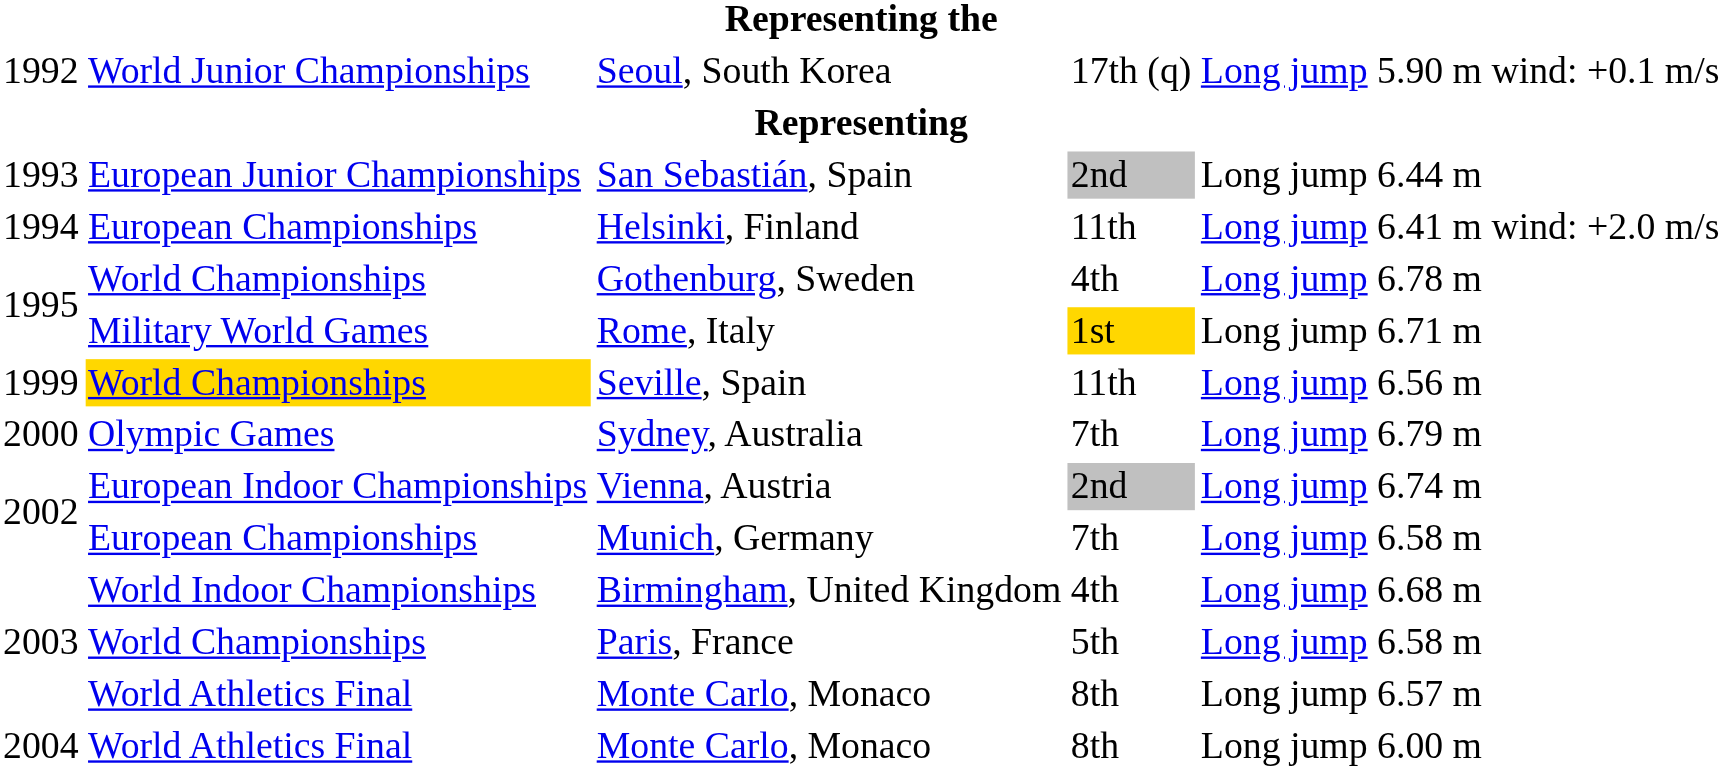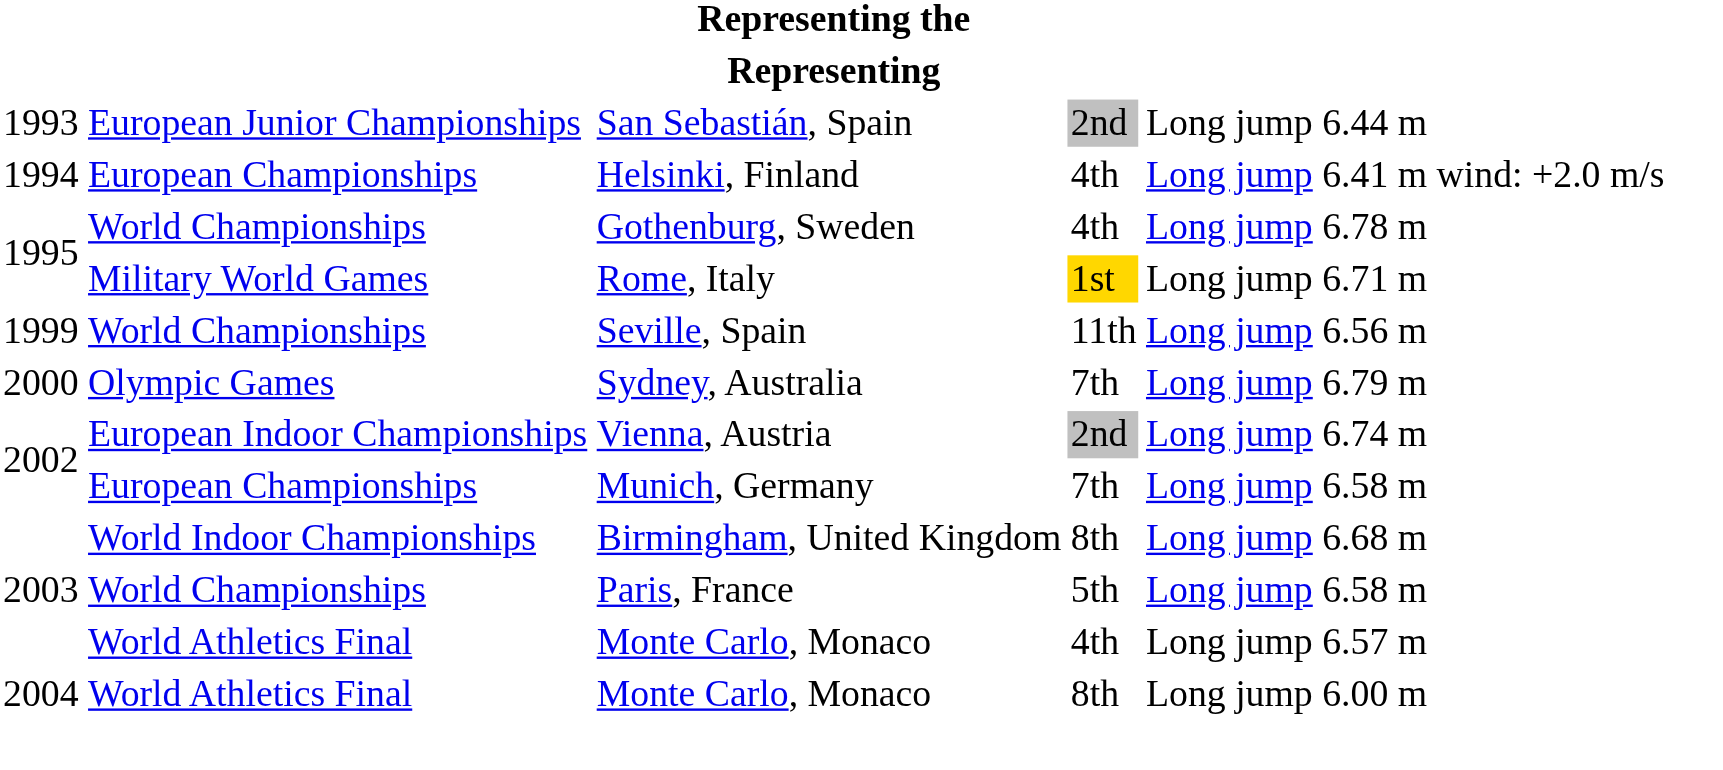- row: 1992 | World Junior Championships | Seoul, South Korea | 17th (q) | Long jump | 5.90 m | wind: +0.1 m/s
Helsinki, Finland | column 4: 11th -> 4th
Seville, Spain | column 2: gold background -> no background
Birmingham, United Kingdom | column 4: 4th -> 8th
2003 / Monte Carlo, Monaco | column 4: 8th -> 4th
